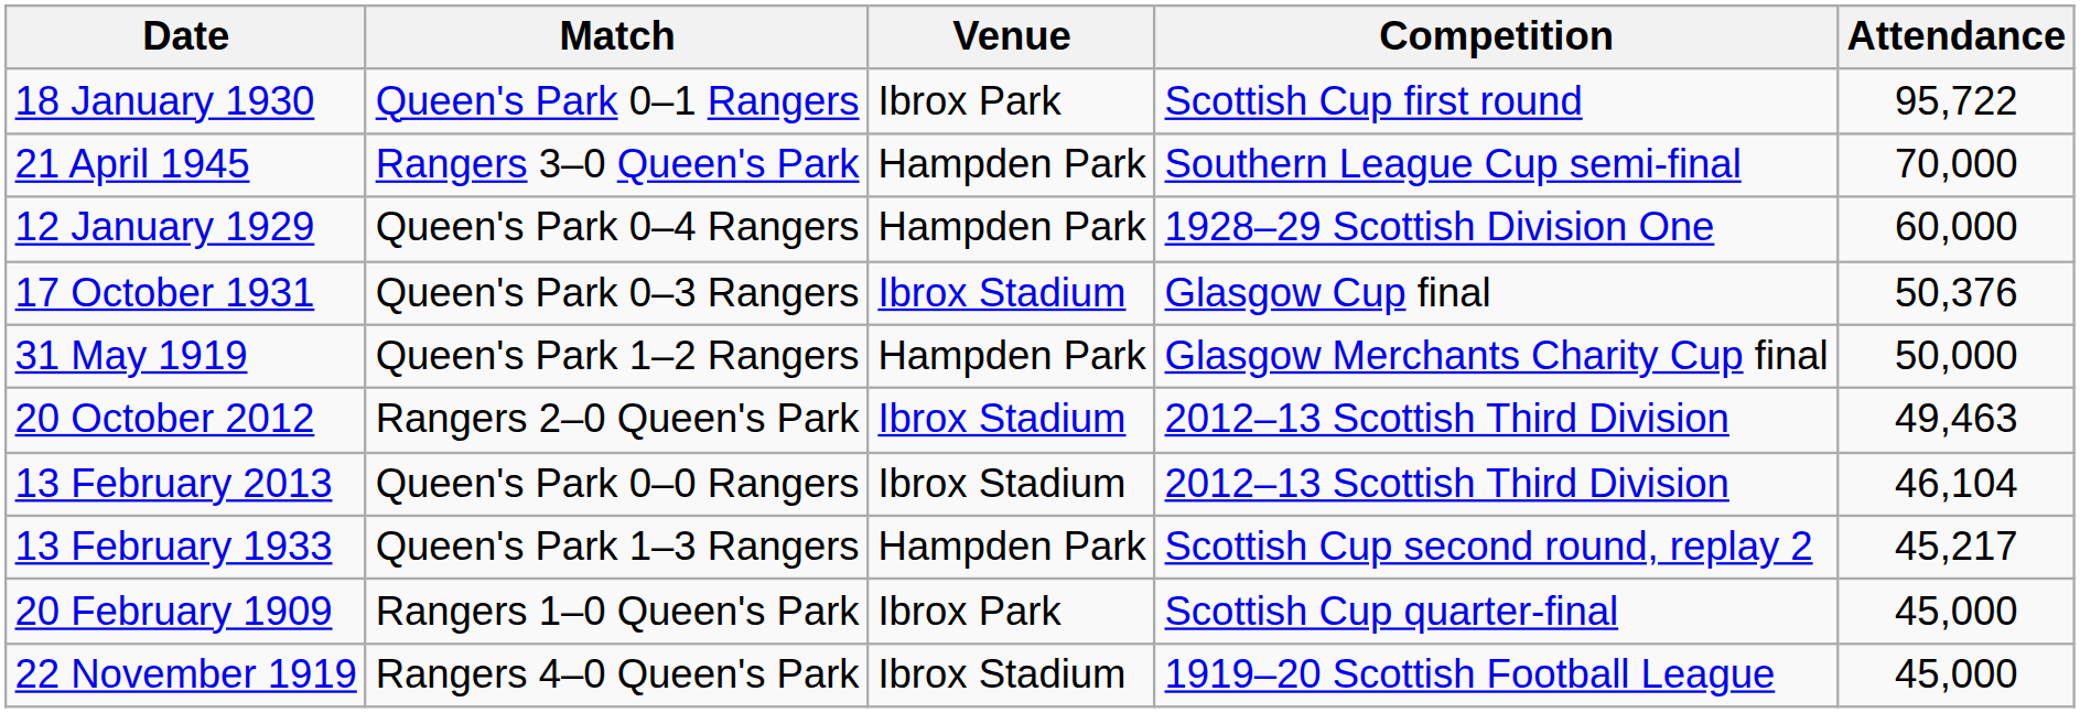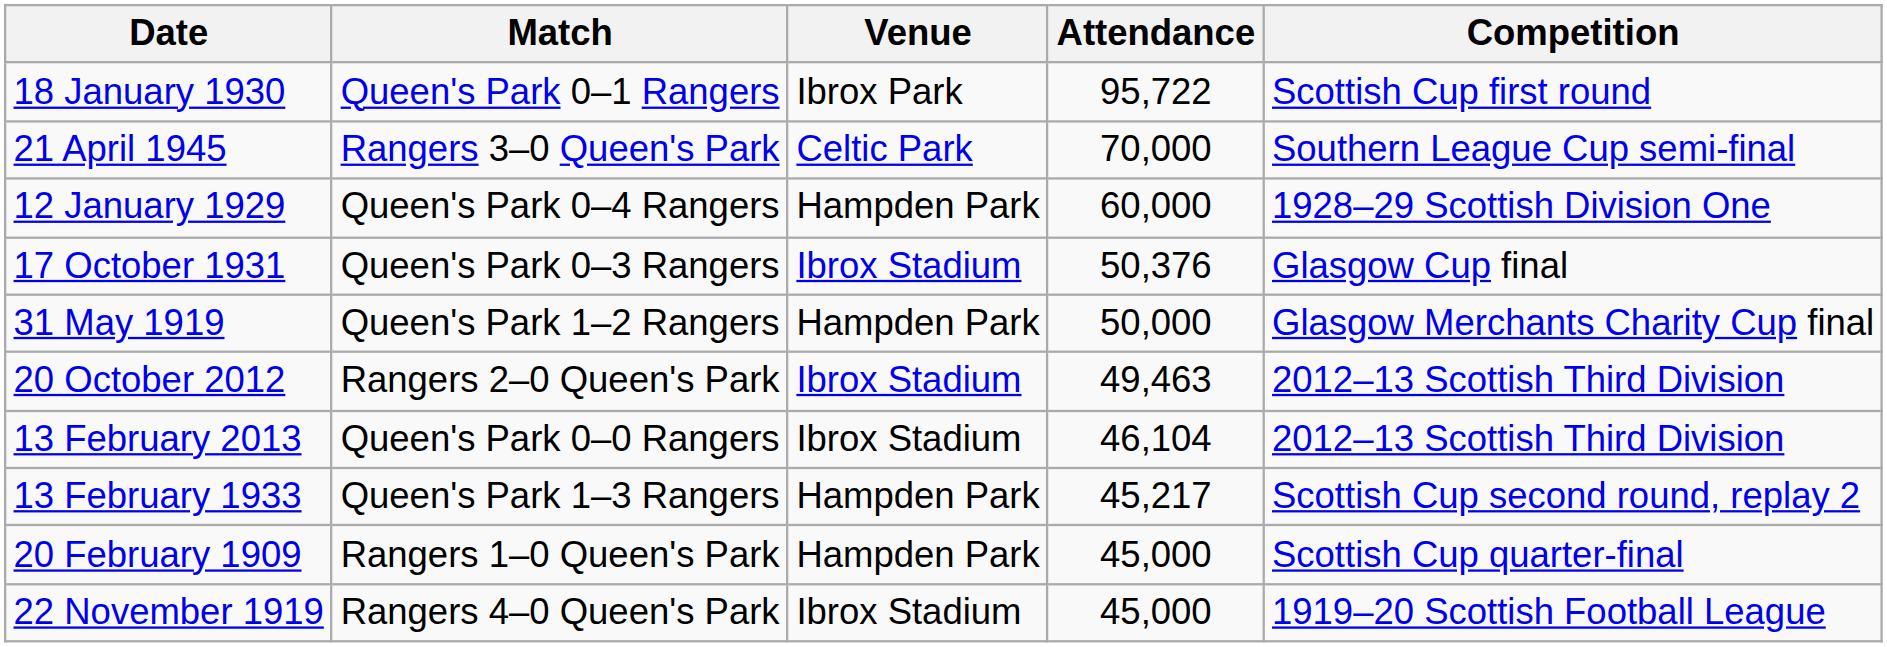columns swapped: Attendance <-> Competition
21 April 1945 | Venue: Hampden Park -> Celtic Park
20 February 1909 | Venue: Ibrox Park -> Hampden Park
